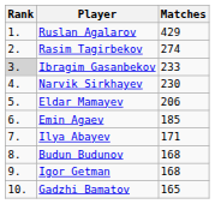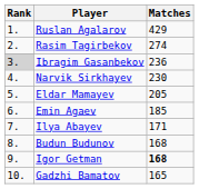Ibragim Gasanbekov | Matches: 233 -> 236
Eldar Mamayev | Matches: 206 -> 205
Igor Getman | Matches: normal -> bold
